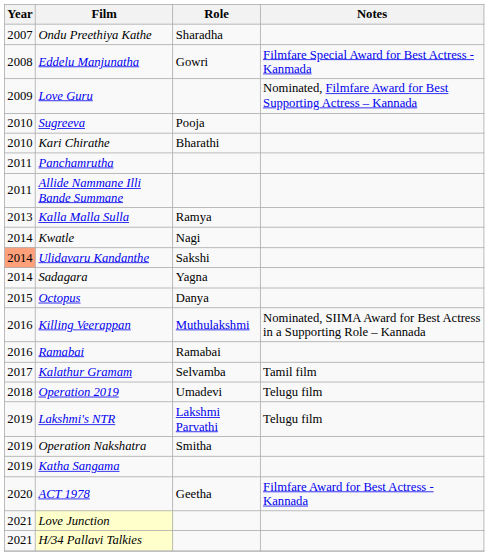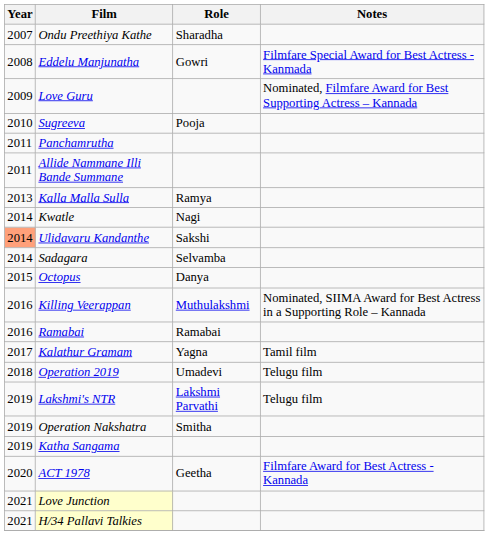- row: 2010 | Kari Chirathe | Bharathi
Sadagara | Role: Yagna -> Selvamba
Kalathur Gramam | Role: Selvamba -> Yagna
